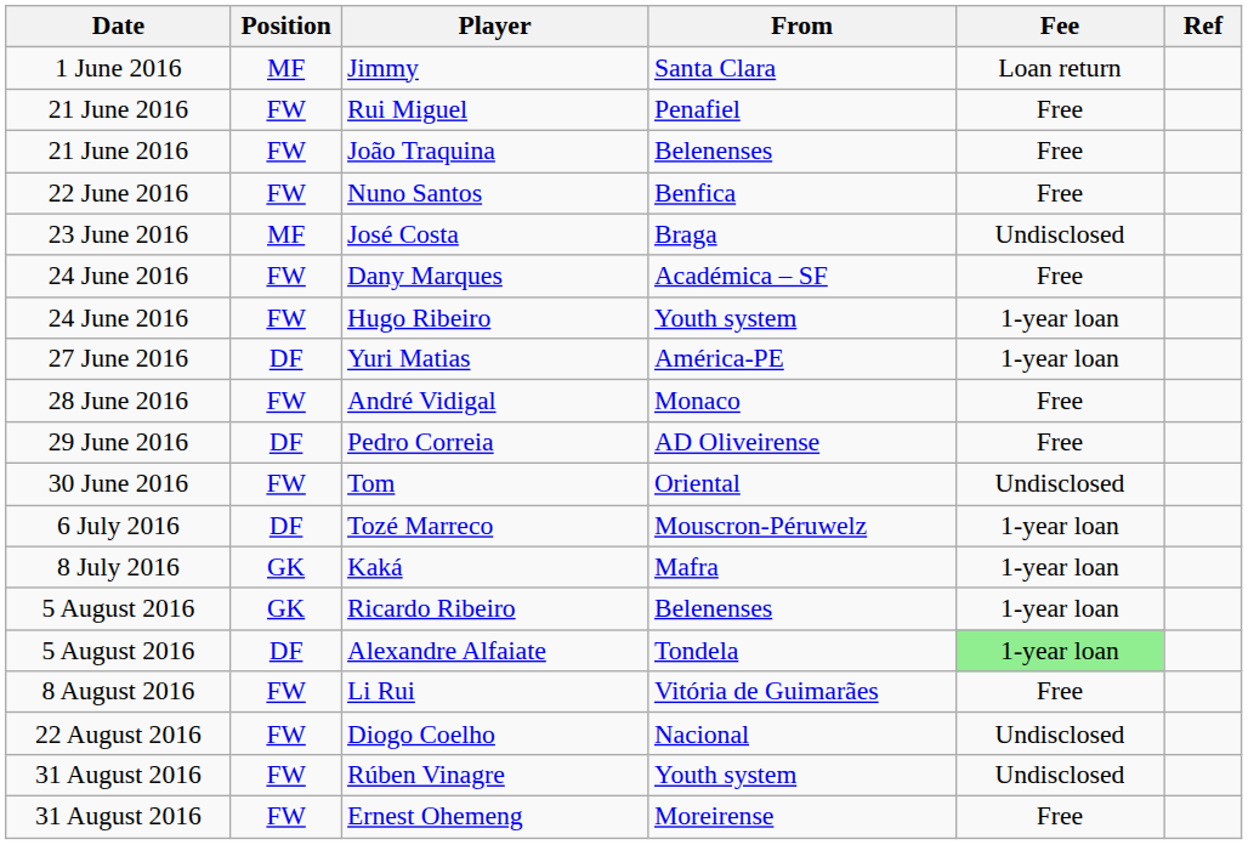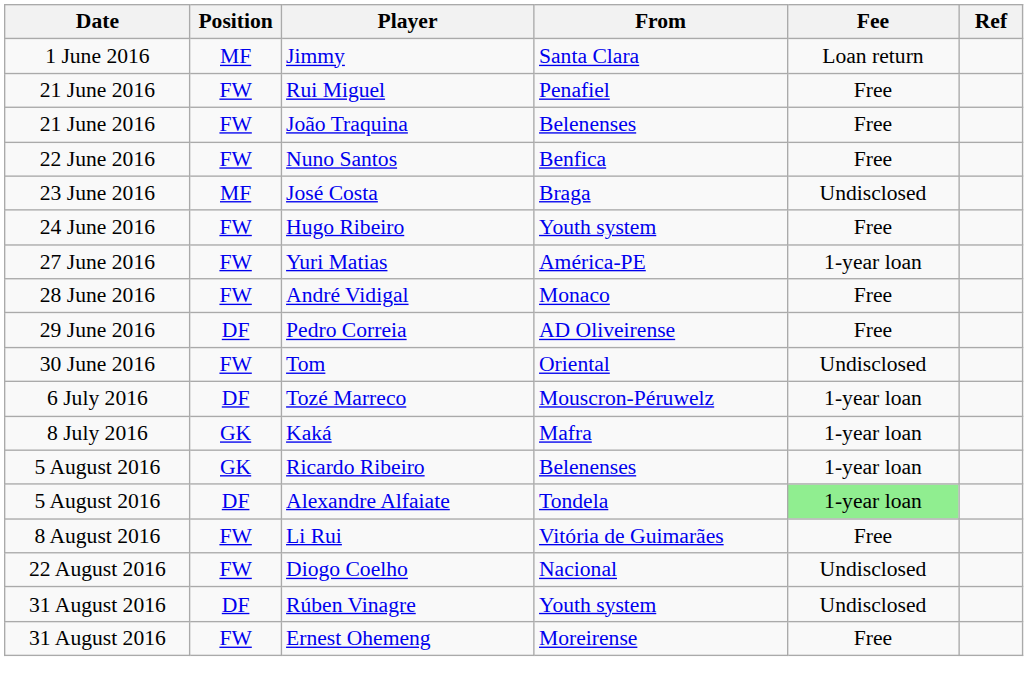- row: 24 June 2016 | FW | Dany Marques | Académica – SF | Free
Hugo Ribeiro | Fee: 1-year loan -> Free
Yuri Matias | Position: DF -> FW
Rúben Vinagre | Position: FW -> DF
